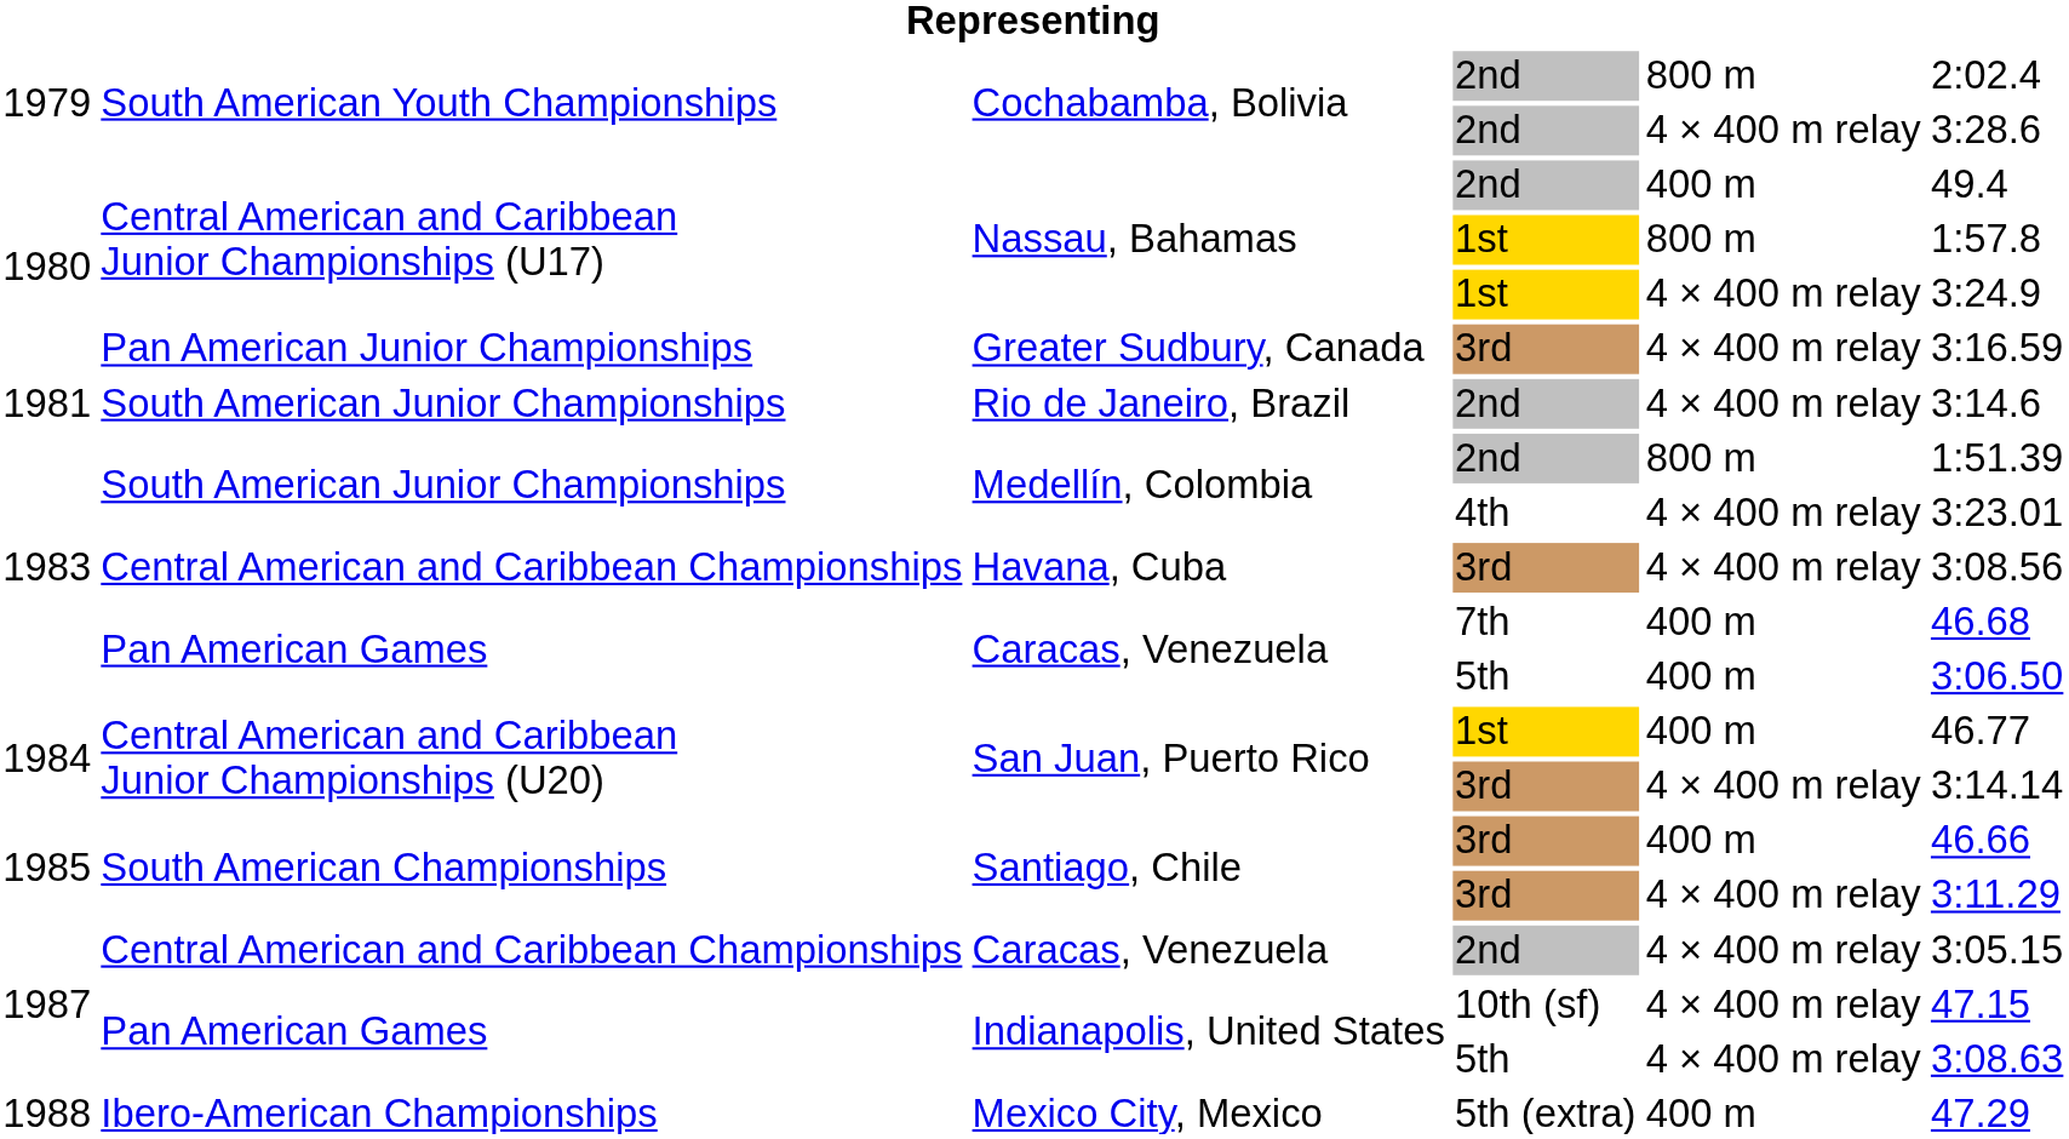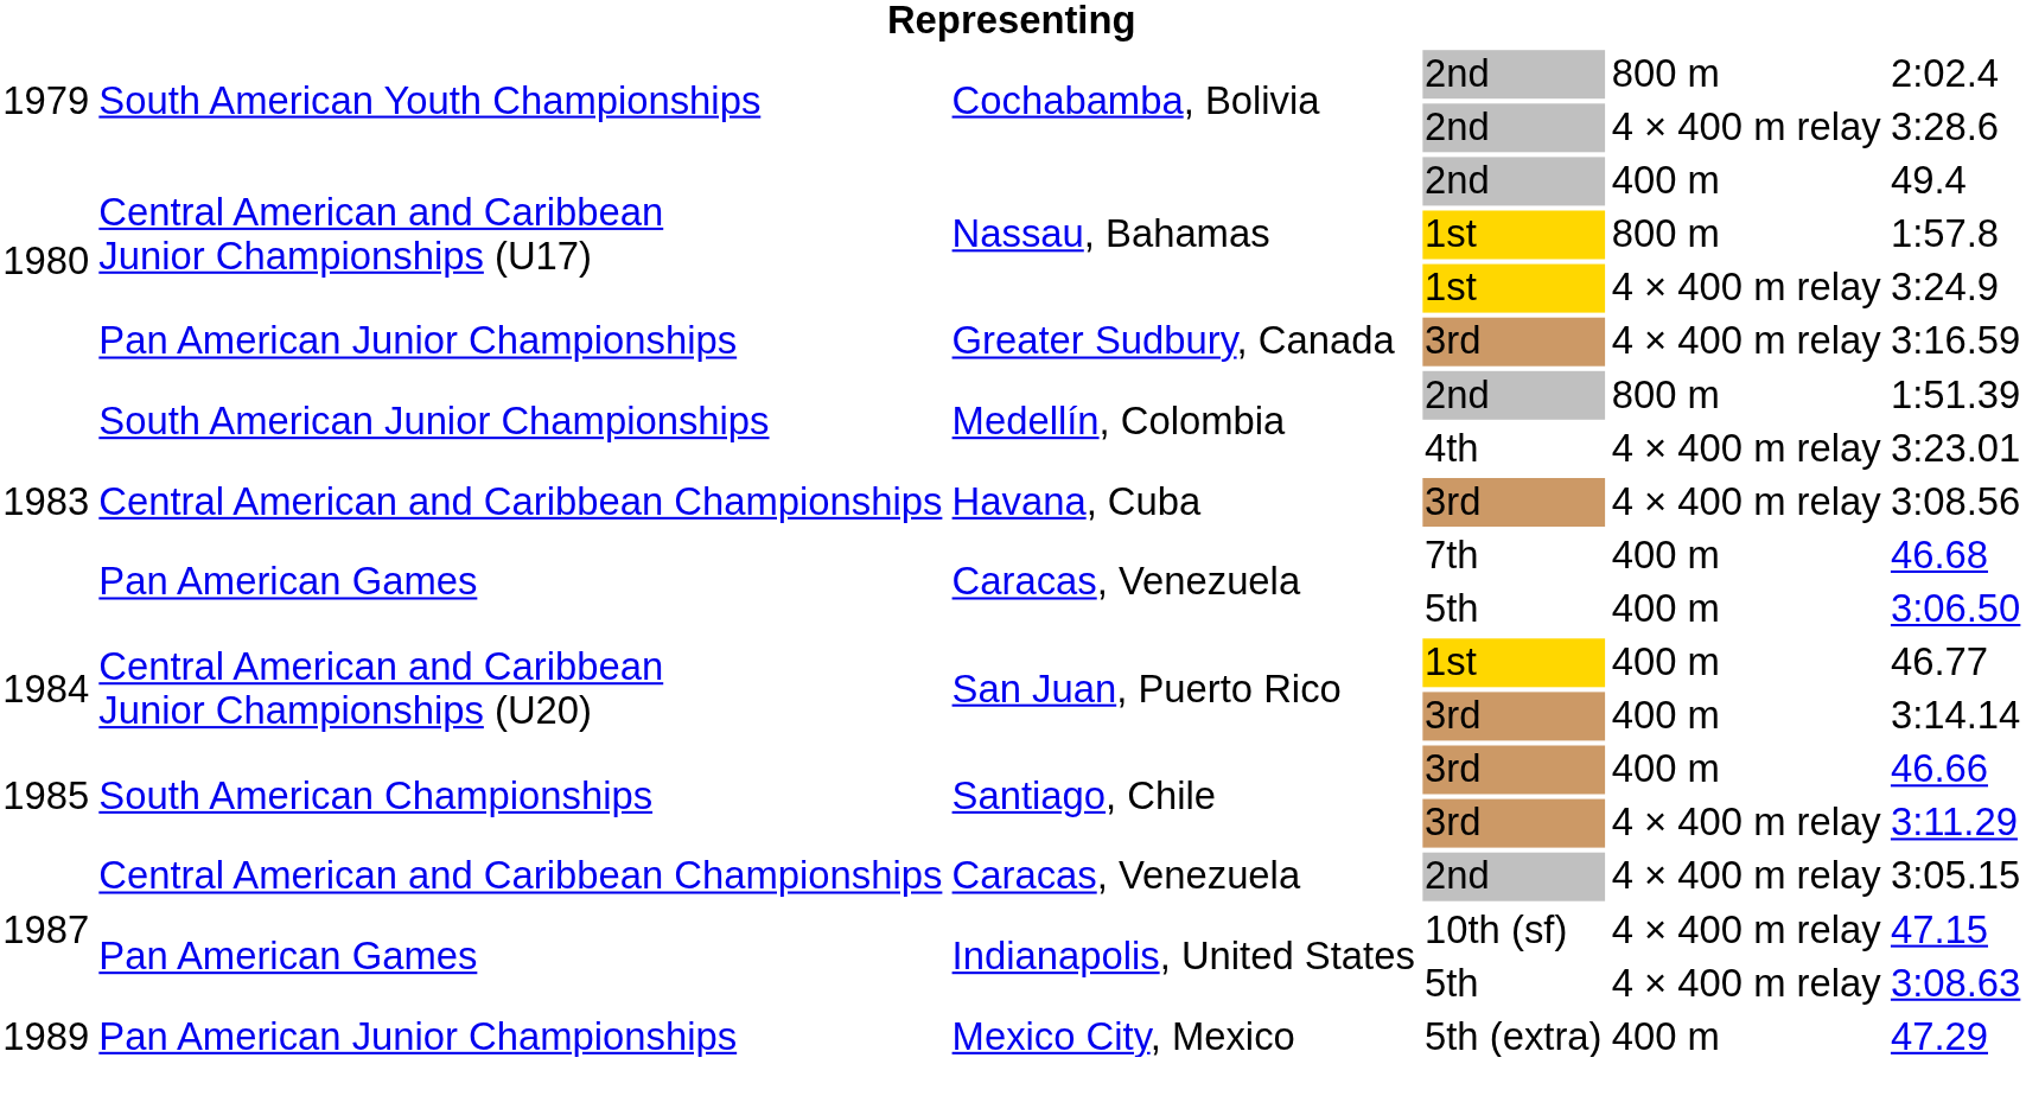- row: 1981 | South American Junior Championships | Rio de Janeiro, Brazil | 2nd | 4 × 400 m relay | 3:14.6
San Juan, Puerto Rico / 3rd | column 5: 4 × 400 m relay -> 400 m
Mexico City, Mexico | column 1: 1988 -> 1989
Mexico City, Mexico | column 2: Ibero-American Championships -> Pan American Junior Championships
